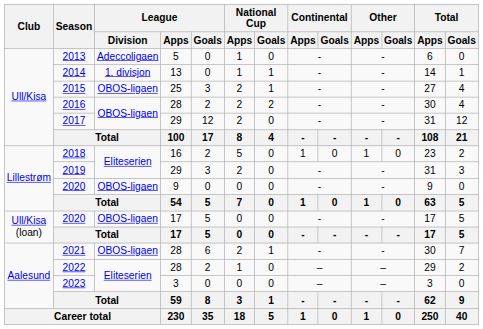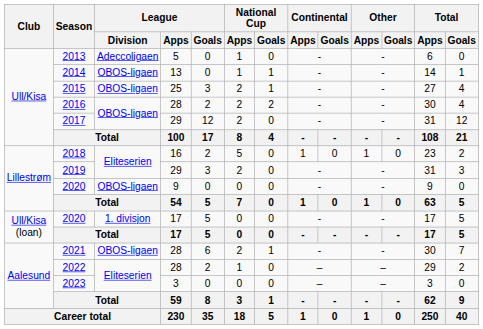2014 | League / Division: 1. divisjon -> OBOS-ligaen
2020 / 17 | League / Division: OBOS-ligaen -> 1. divisjon
